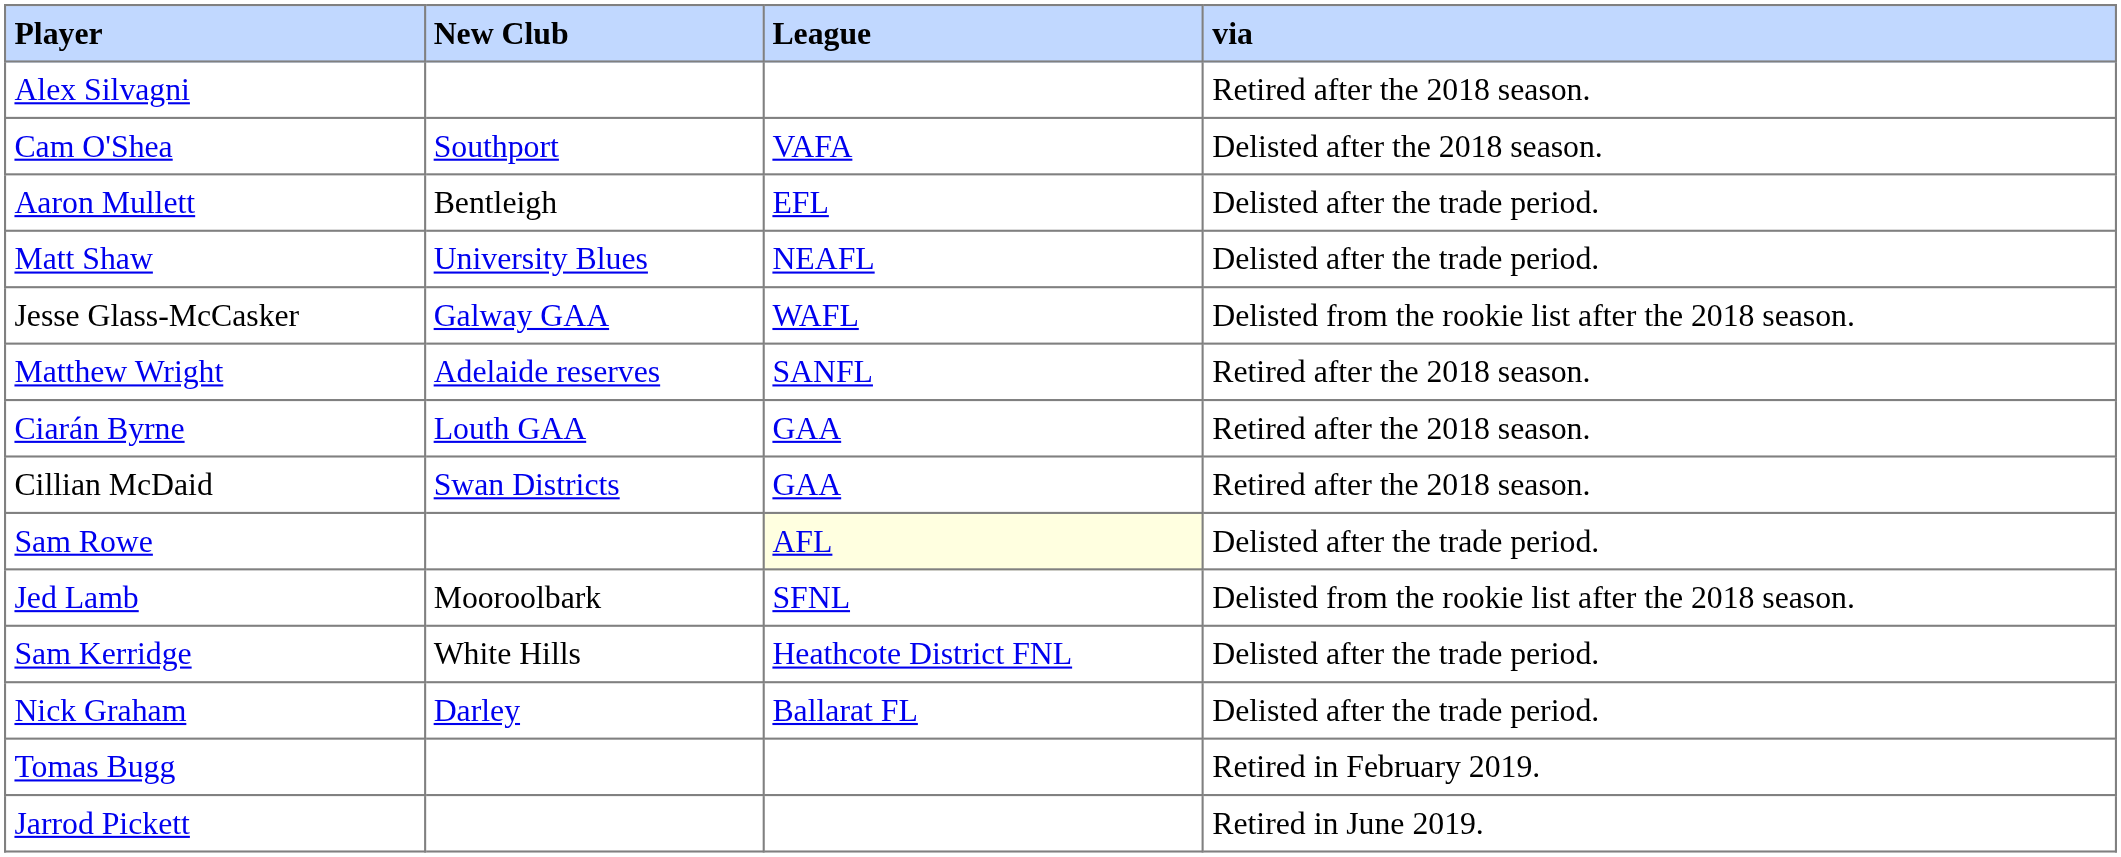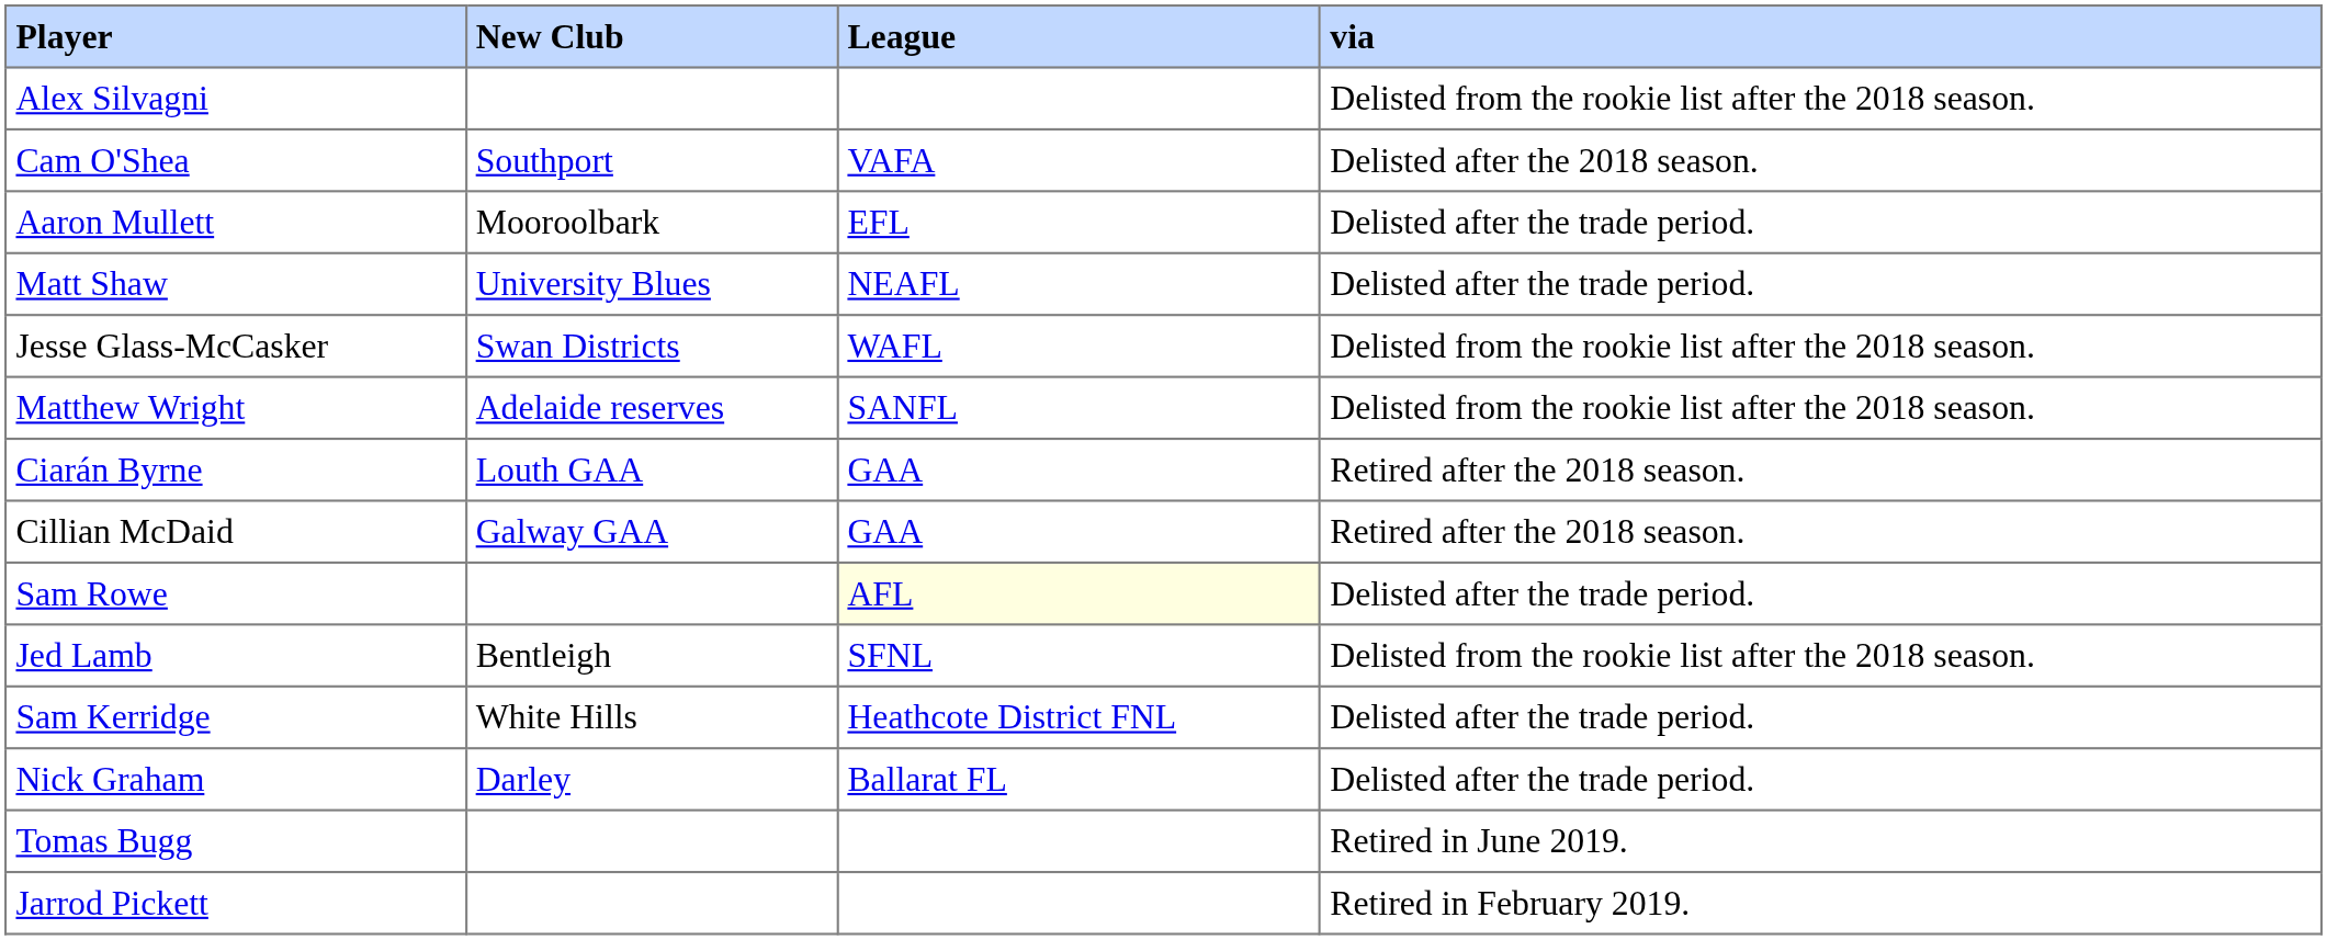Alex Silvagni | via: Retired after the 2018 season. -> Delisted from the rookie list after the 2018 season.
Aaron Mullett | New Club: Bentleigh -> Mooroolbark
Jesse Glass-McCasker | New Club: Galway GAA -> Swan Districts
Matthew Wright | via: Retired after the 2018 season. -> Delisted from the rookie list after the 2018 season.
Cillian McDaid | New Club: Swan Districts -> Galway GAA
Jed Lamb | New Club: Mooroolbark -> Bentleigh
Tomas Bugg | via: Retired in February 2019. -> Retired in June 2019.
Jarrod Pickett | via: Retired in June 2019. -> Retired in February 2019.
